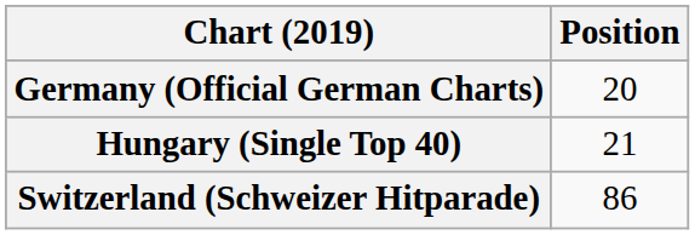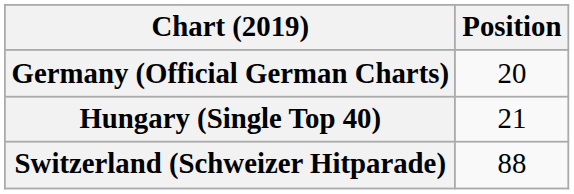Switzerland (Schweizer Hitparade) | Position: 86 -> 88
